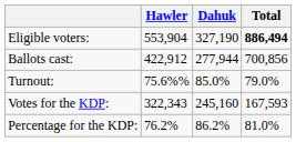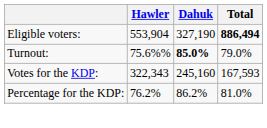- row: Ballots cast: | 422,912 | 277,944 | 700,856
Turnout: | Dahuk: normal -> bold
